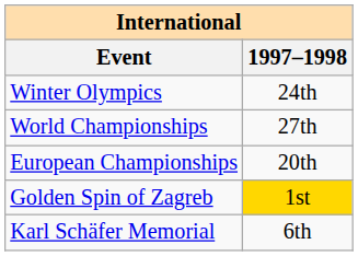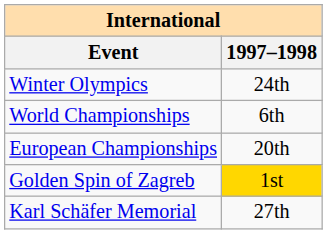World Championships | 1997–1998: 27th -> 6th
Karl Schäfer Memorial | 1997–1998: 6th -> 27th
